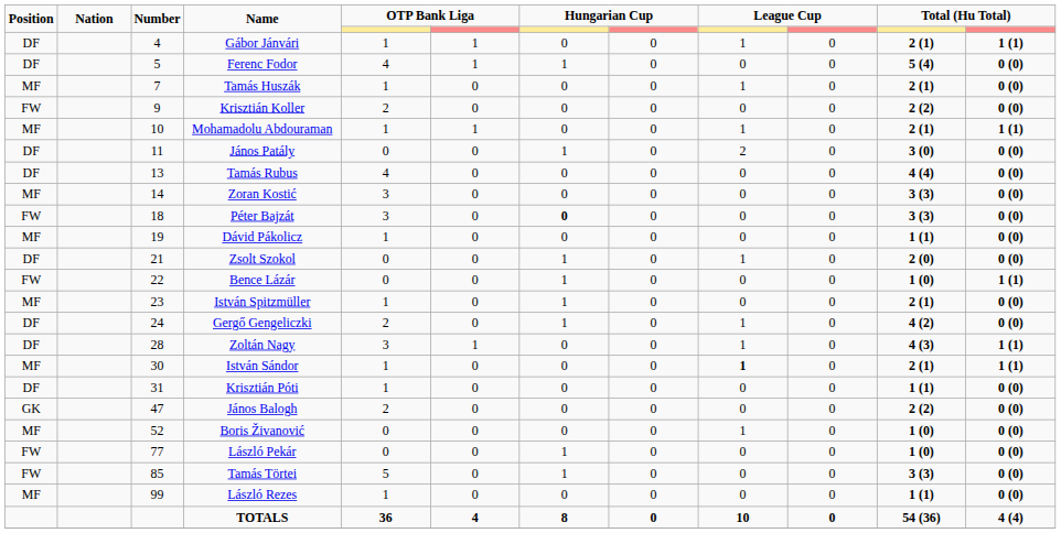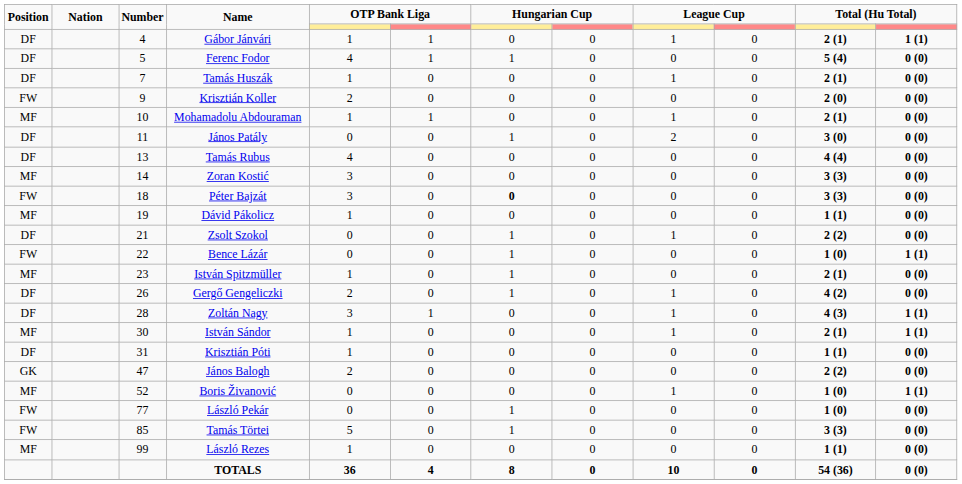Tamás Huszák | Position: MF -> DF
Krisztián Koller | column 11: 2 (2) -> 2 (0)
Mohamadolu Abdouraman | column 12: 1 (1) -> 0 (0)
Zsolt Szokol | column 11: 2 (0) -> 2 (2)
Gergő Gengeliczki | Number: 24 -> 26
István Sándor | column 9: bold -> normal
Boris Živanović | column 12: 0 (0) -> 1 (1)
TOTALS | column 12: 4 (4) -> 0 (0)
